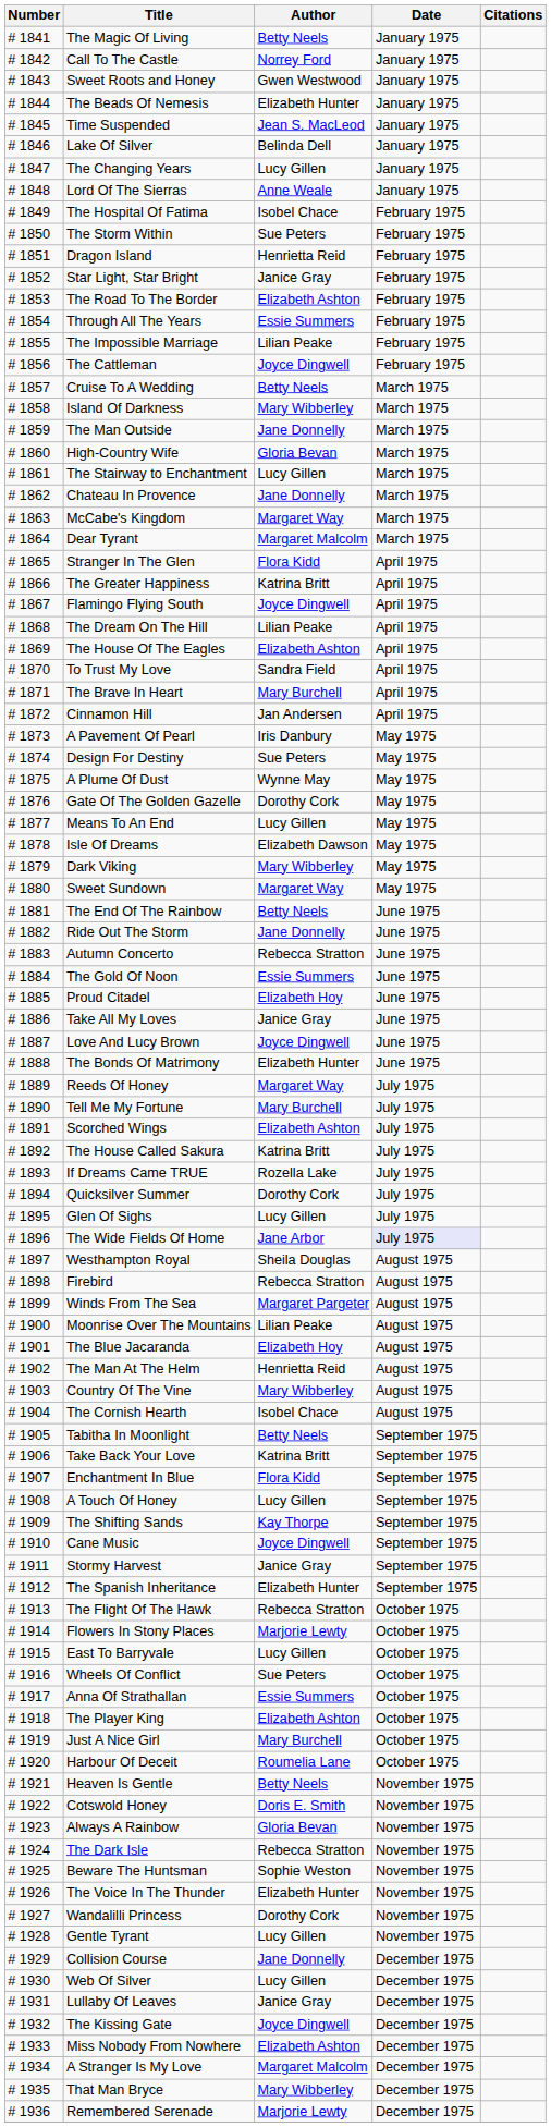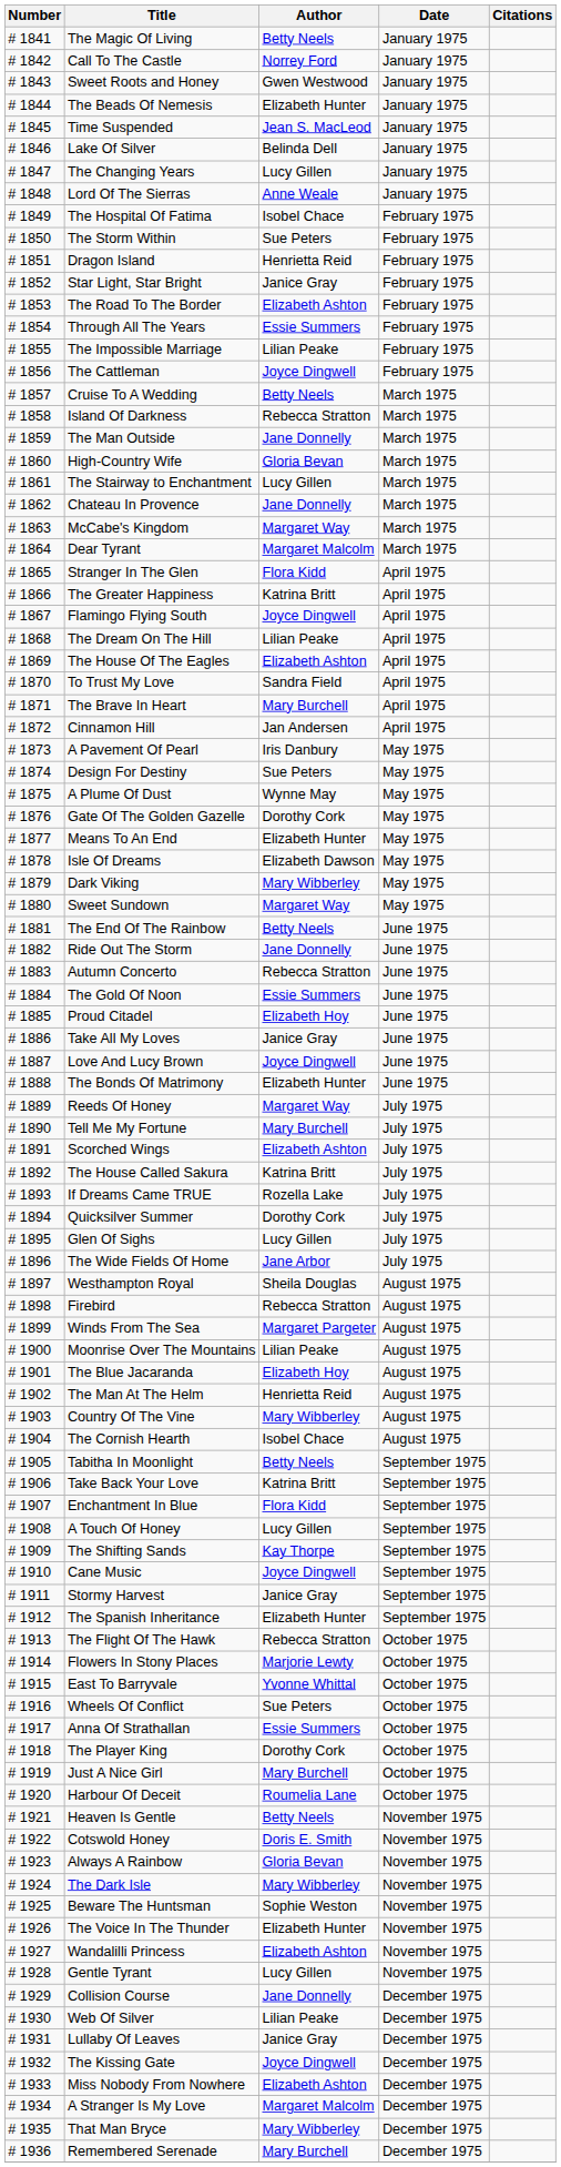Island Of Darkness | Author: Mary Wibberley -> Rebecca Stratton
Means To An End | Author: Lucy Gillen -> Elizabeth Hunter
The Wide Fields Of Home | Date: lavender background -> no background
East To Barryvale | Author: Lucy Gillen -> Yvonne Whittal
The Player King | Author: Elizabeth Ashton -> Dorothy Cork
The Dark Isle | Author: Rebecca Stratton -> Mary Wibberley
Wandalilli Princess | Author: Dorothy Cork -> Elizabeth Ashton
Web Of Silver | Author: Lucy Gillen -> Lilian Peake
Remembered Serenade | Author: Marjorie Lewty -> Mary Burchell
